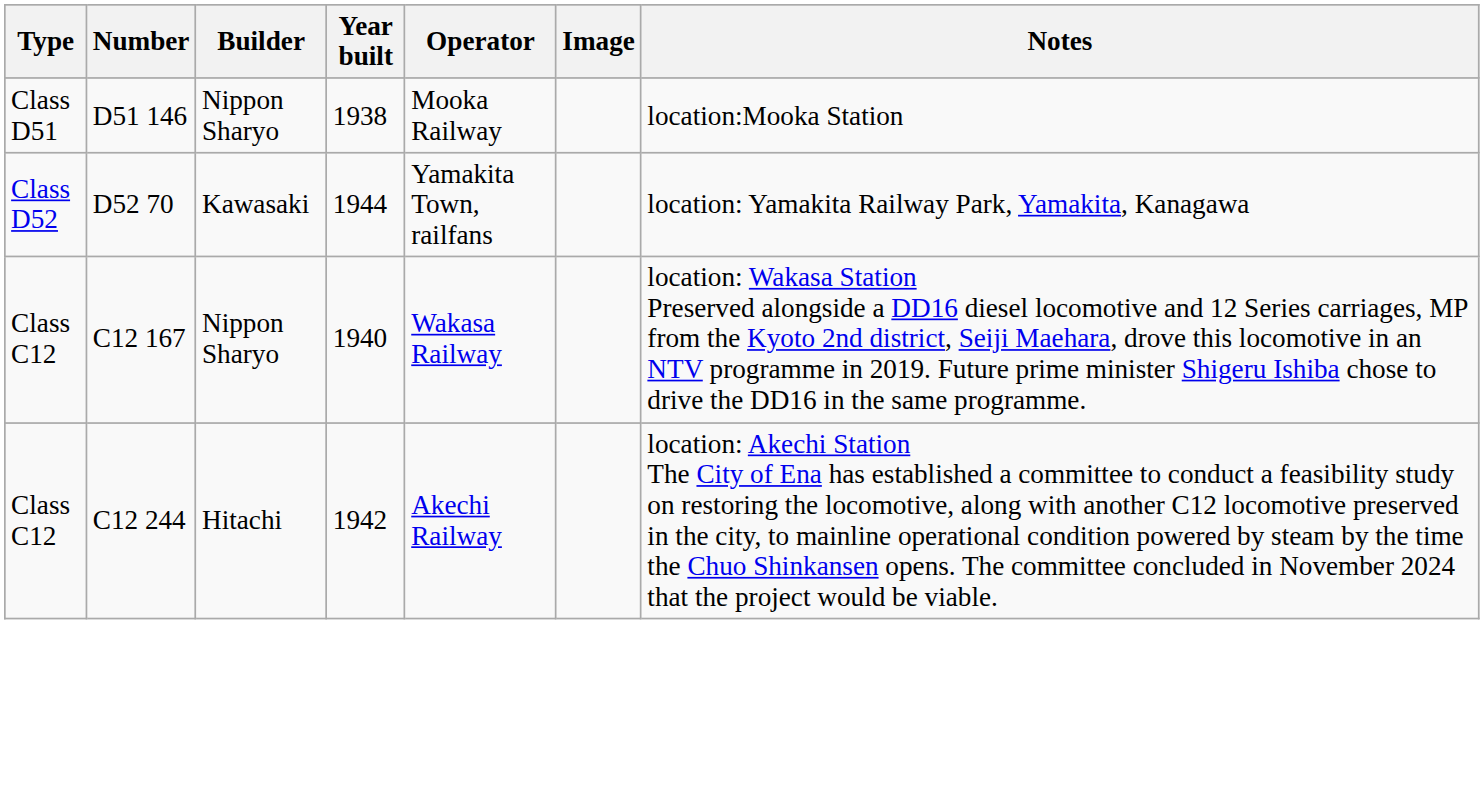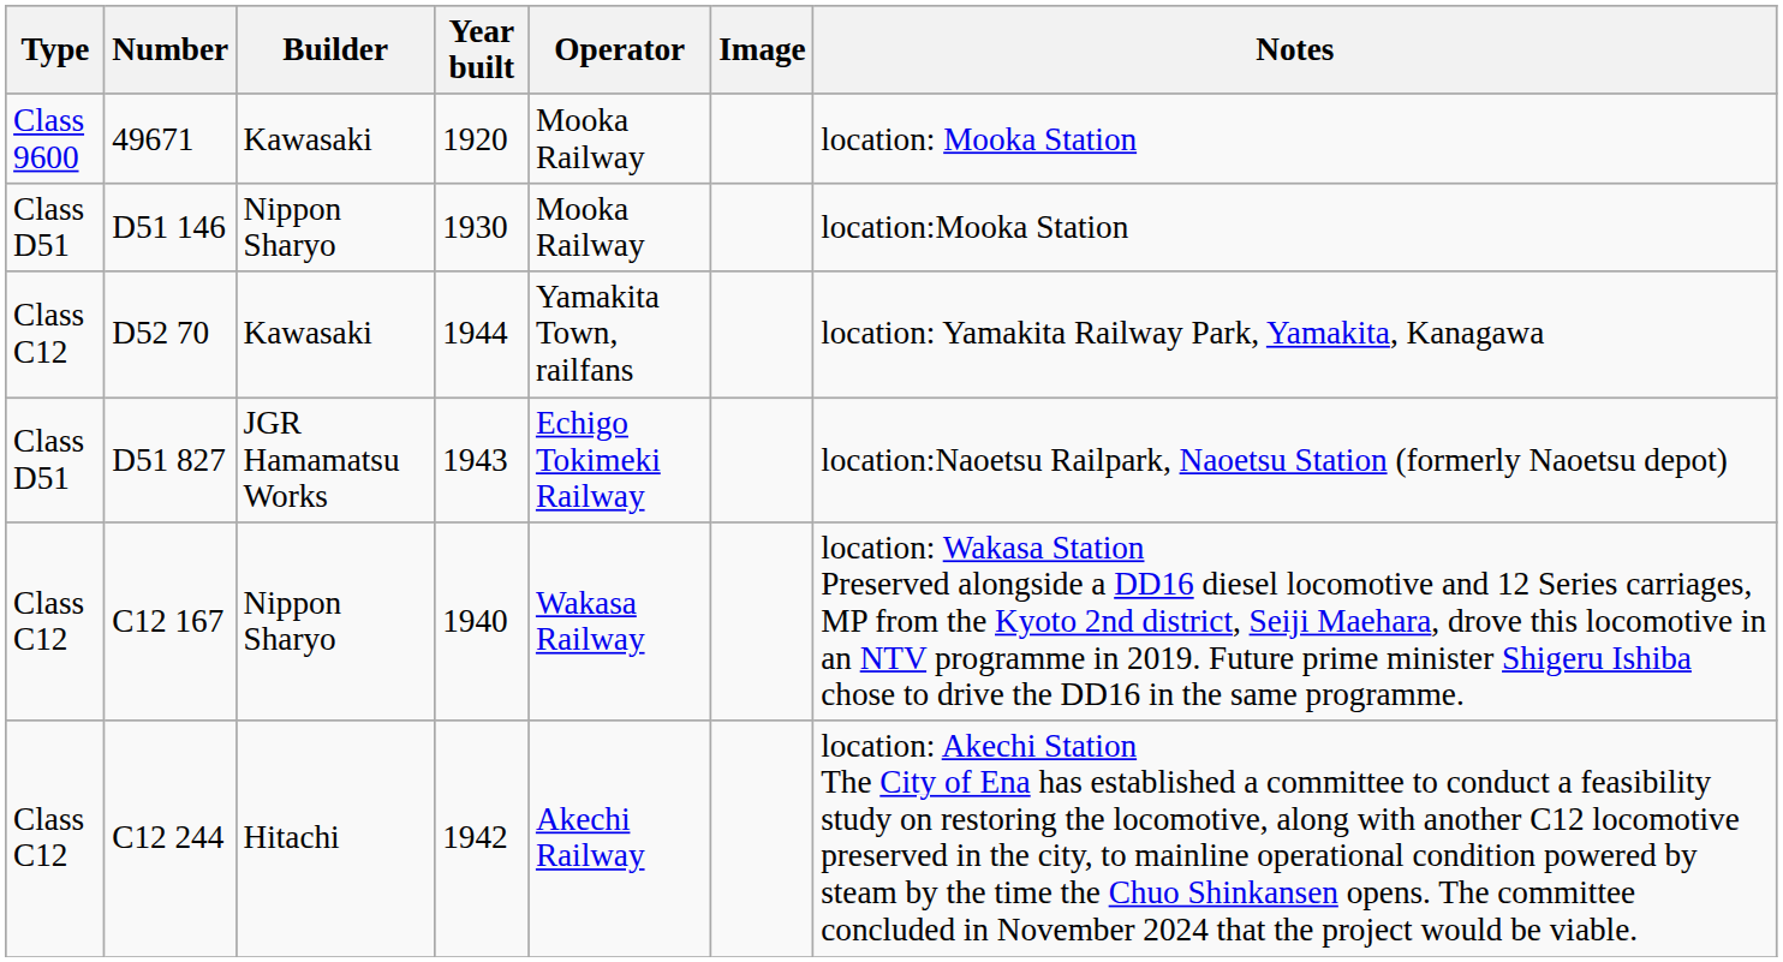+ row: Class 9600 | 49671 | Kawasaki | 1920 | Mooka Railway | location: Mooka Station
D51 146 | Year built: 1938 -> 1930
D52 70 | Type: Class D52 -> Class C12
+ row: Class D51 | D51 827 | JGR Hamamatsu Works | 1943 | Echigo Tokimeki Railway | location:Naoetsu Railpark, Naoetsu Station (formerly Naoetsu depot)
